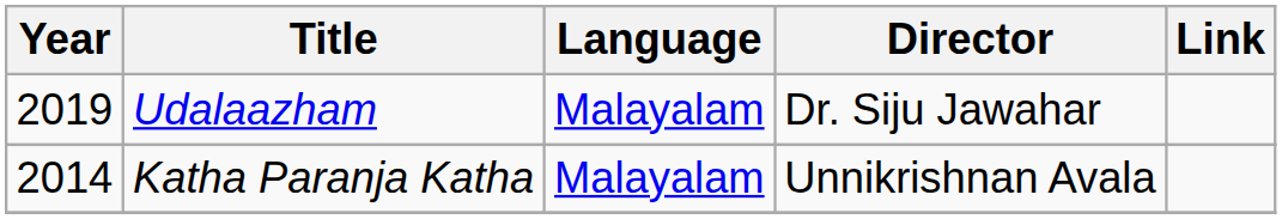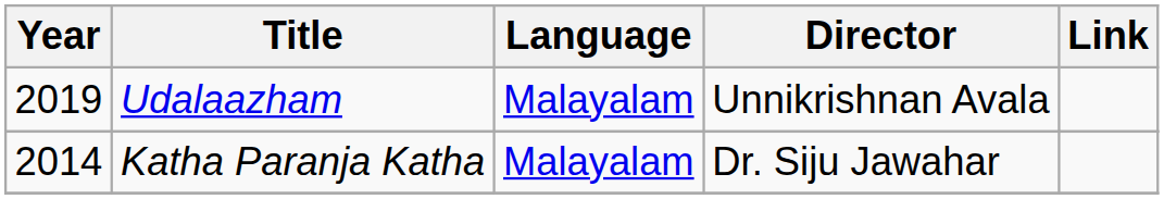Udalaazham | Director: Dr. Siju Jawahar -> Unnikrishnan Avala
Katha Paranja Katha | Director: Unnikrishnan Avala -> Dr. Siju Jawahar
